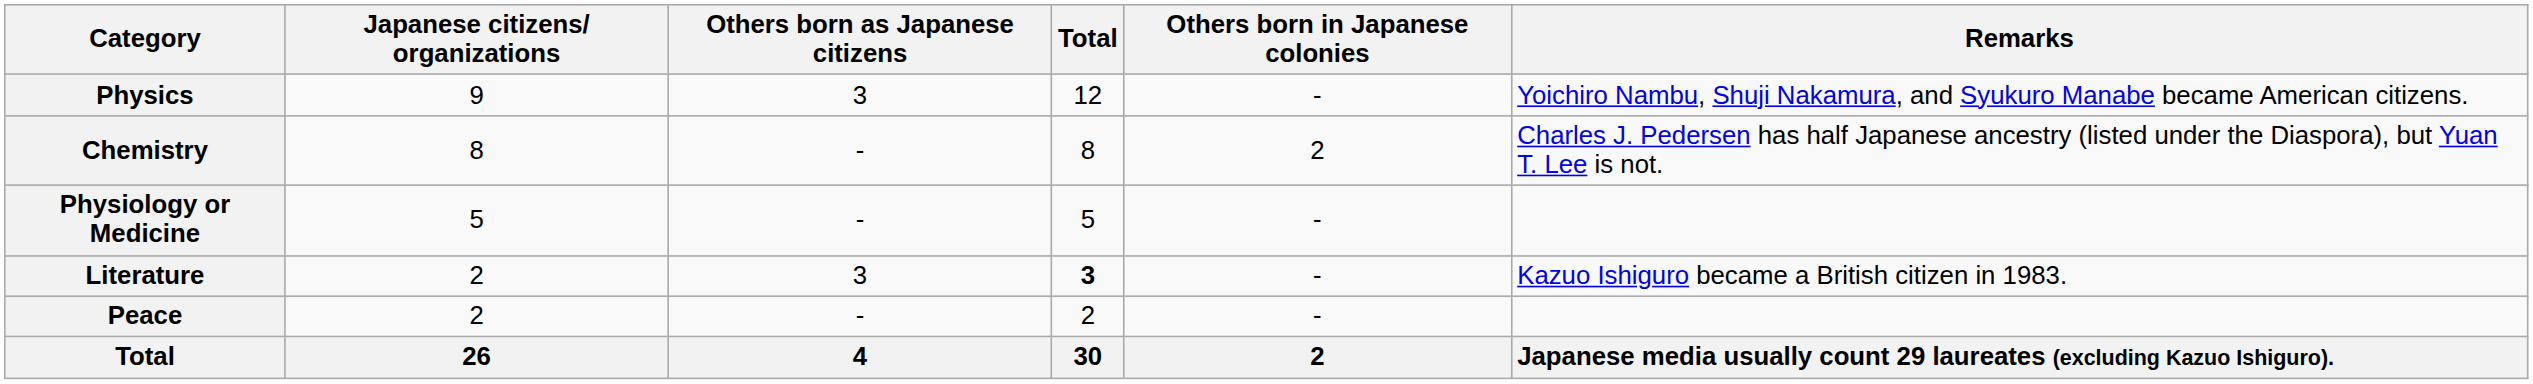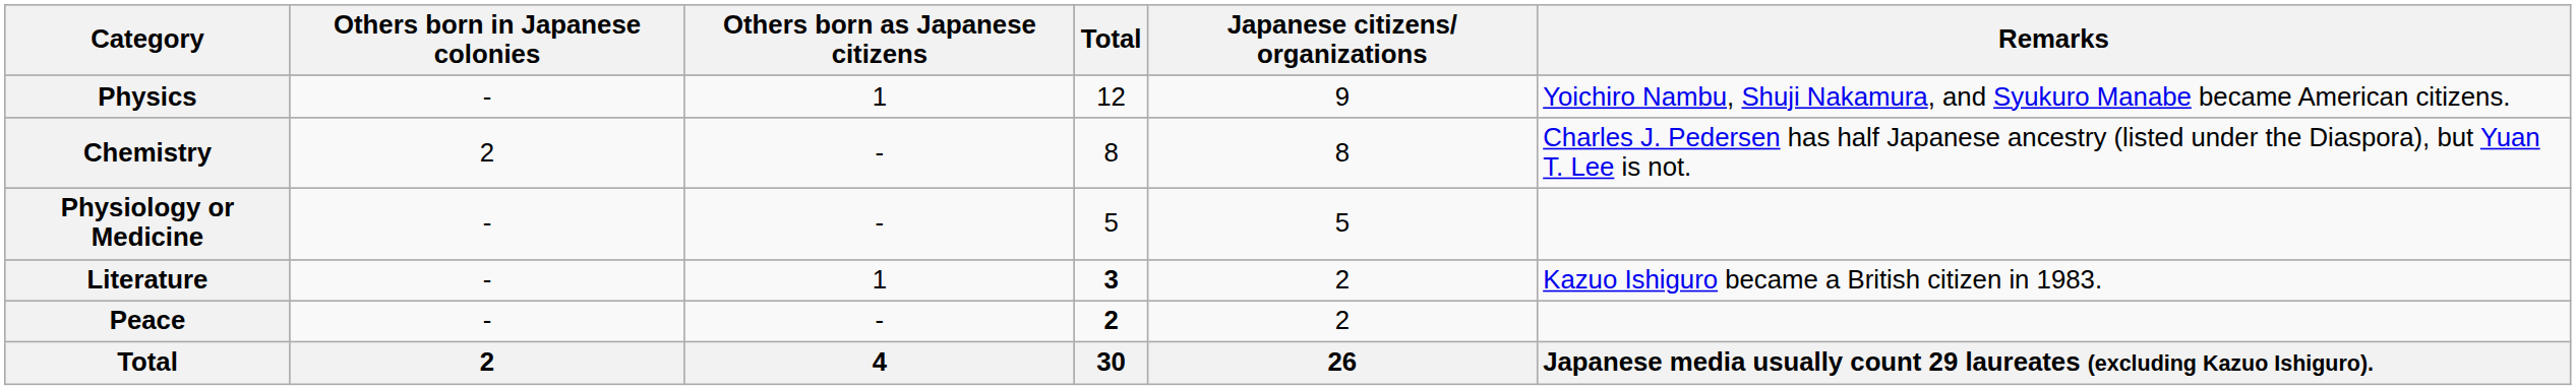columns swapped: Japanese citizens/ organizations <-> Others born in Japanese colonies
Physics | Others born as Japanese citizens: 3 -> 1
Literature | Others born as Japanese citizens: 3 -> 1
Peace | Total: normal -> bold
